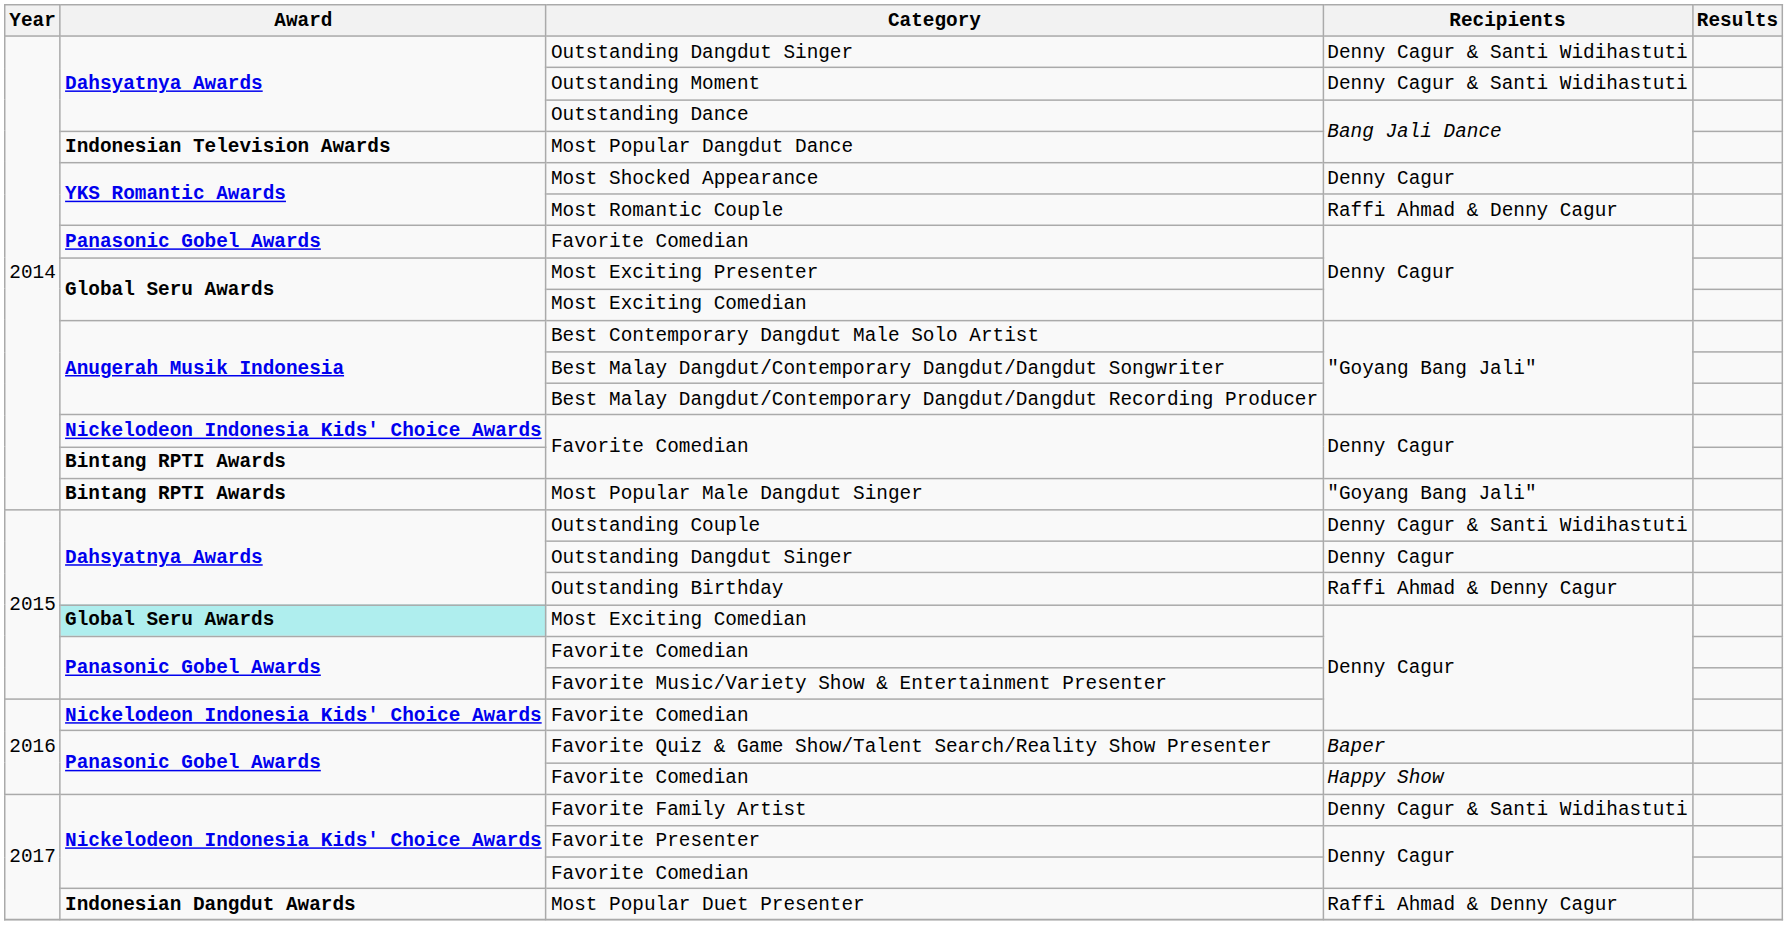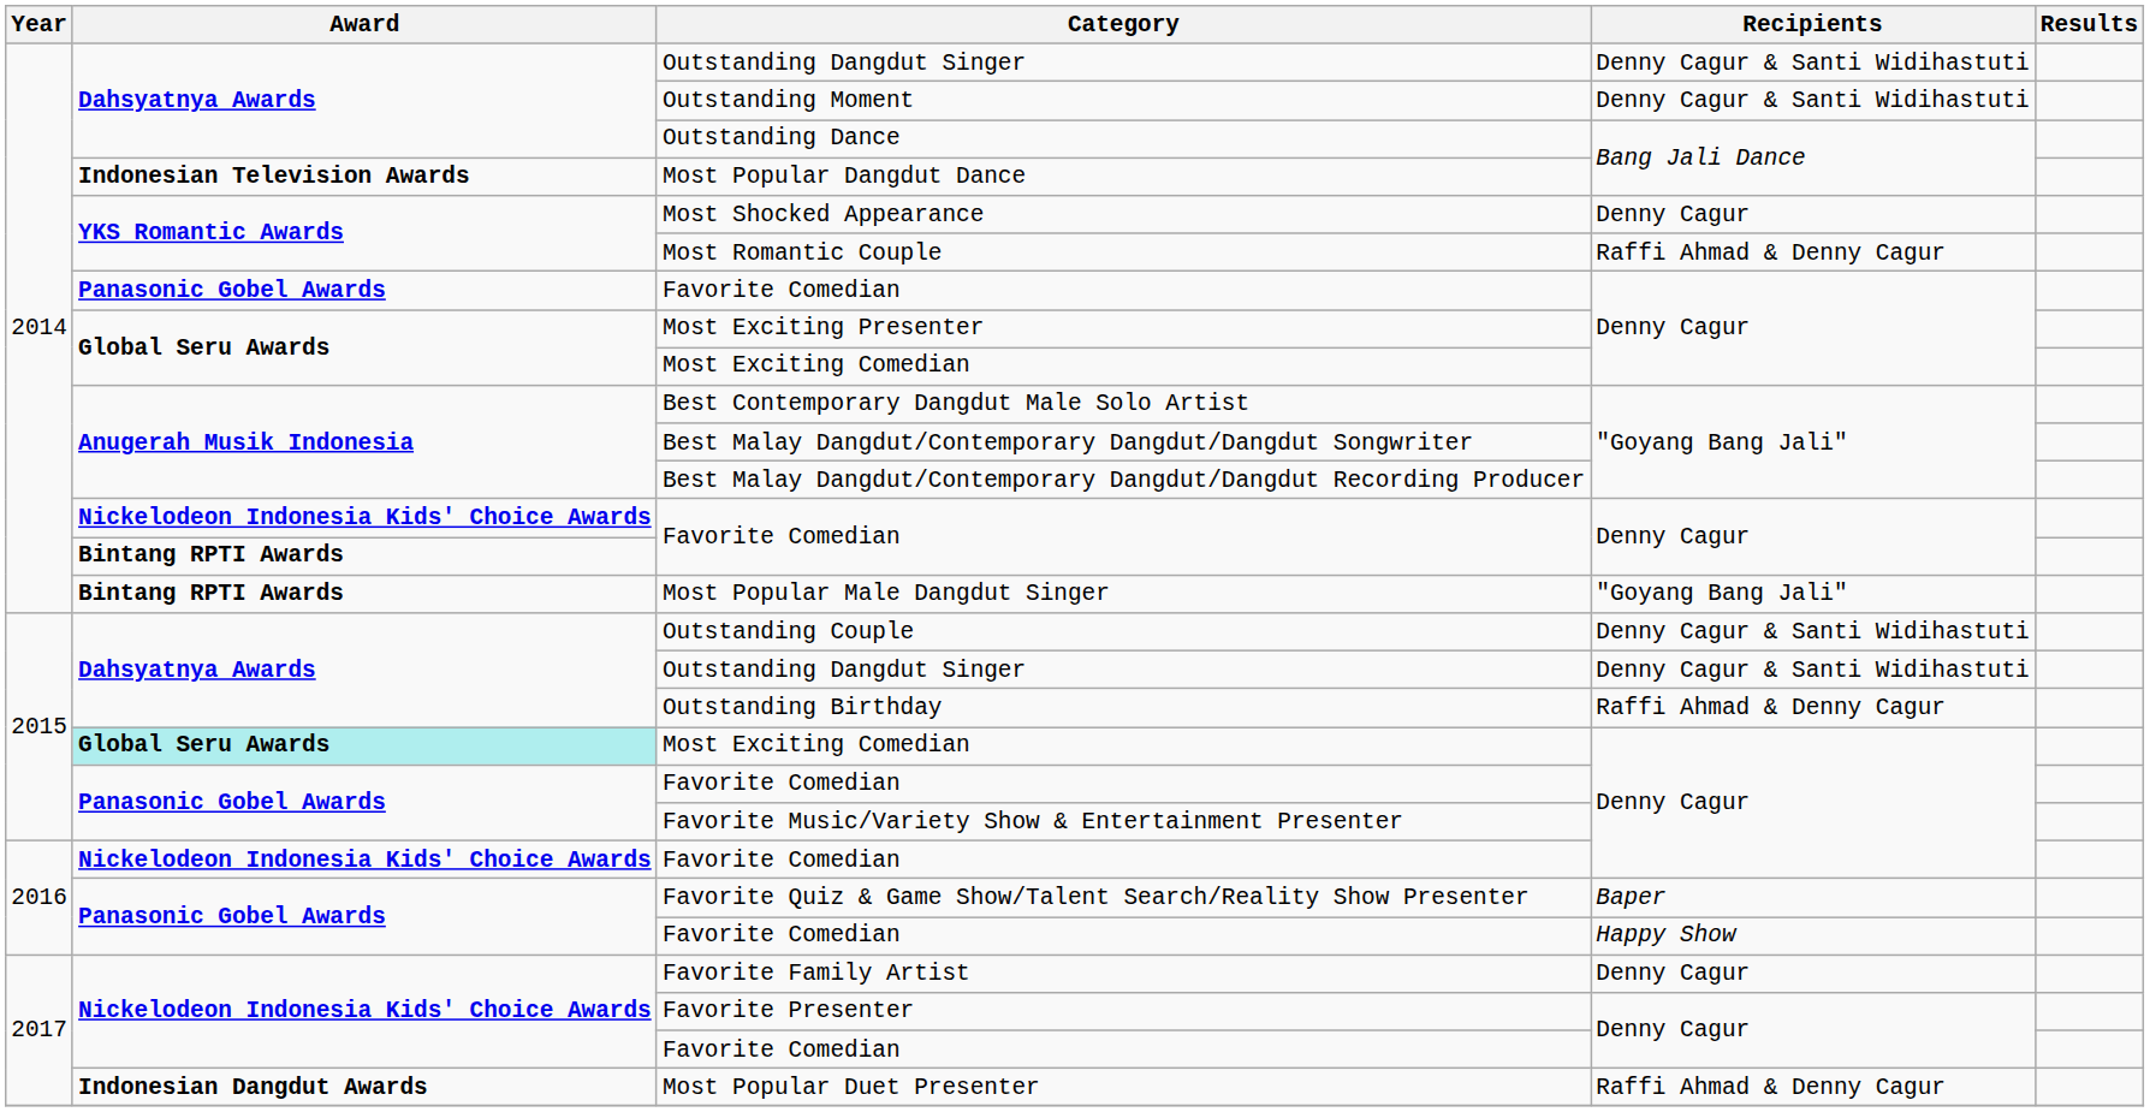2015 / Outstanding Dangdut Singer | Recipients: Denny Cagur -> Denny Cagur & Santi Widihastuti
Favorite Family Artist | Recipients: Denny Cagur & Santi Widihastuti -> Denny Cagur
